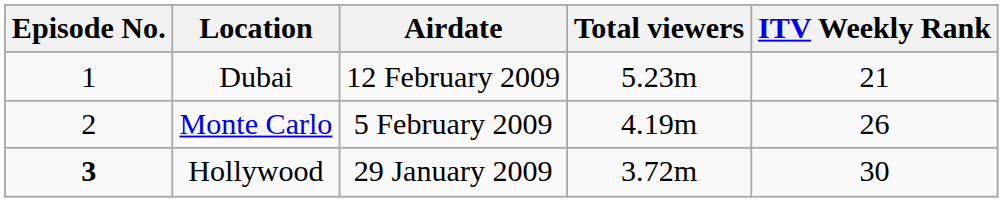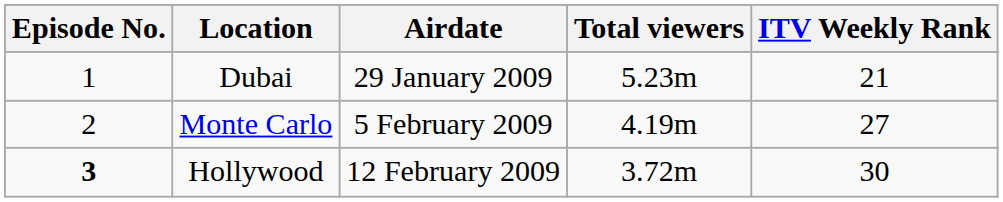Dubai | Airdate: 12 February 2009 -> 29 January 2009
Monte Carlo | ITV Weekly Rank: 26 -> 27
Hollywood | Airdate: 29 January 2009 -> 12 February 2009
